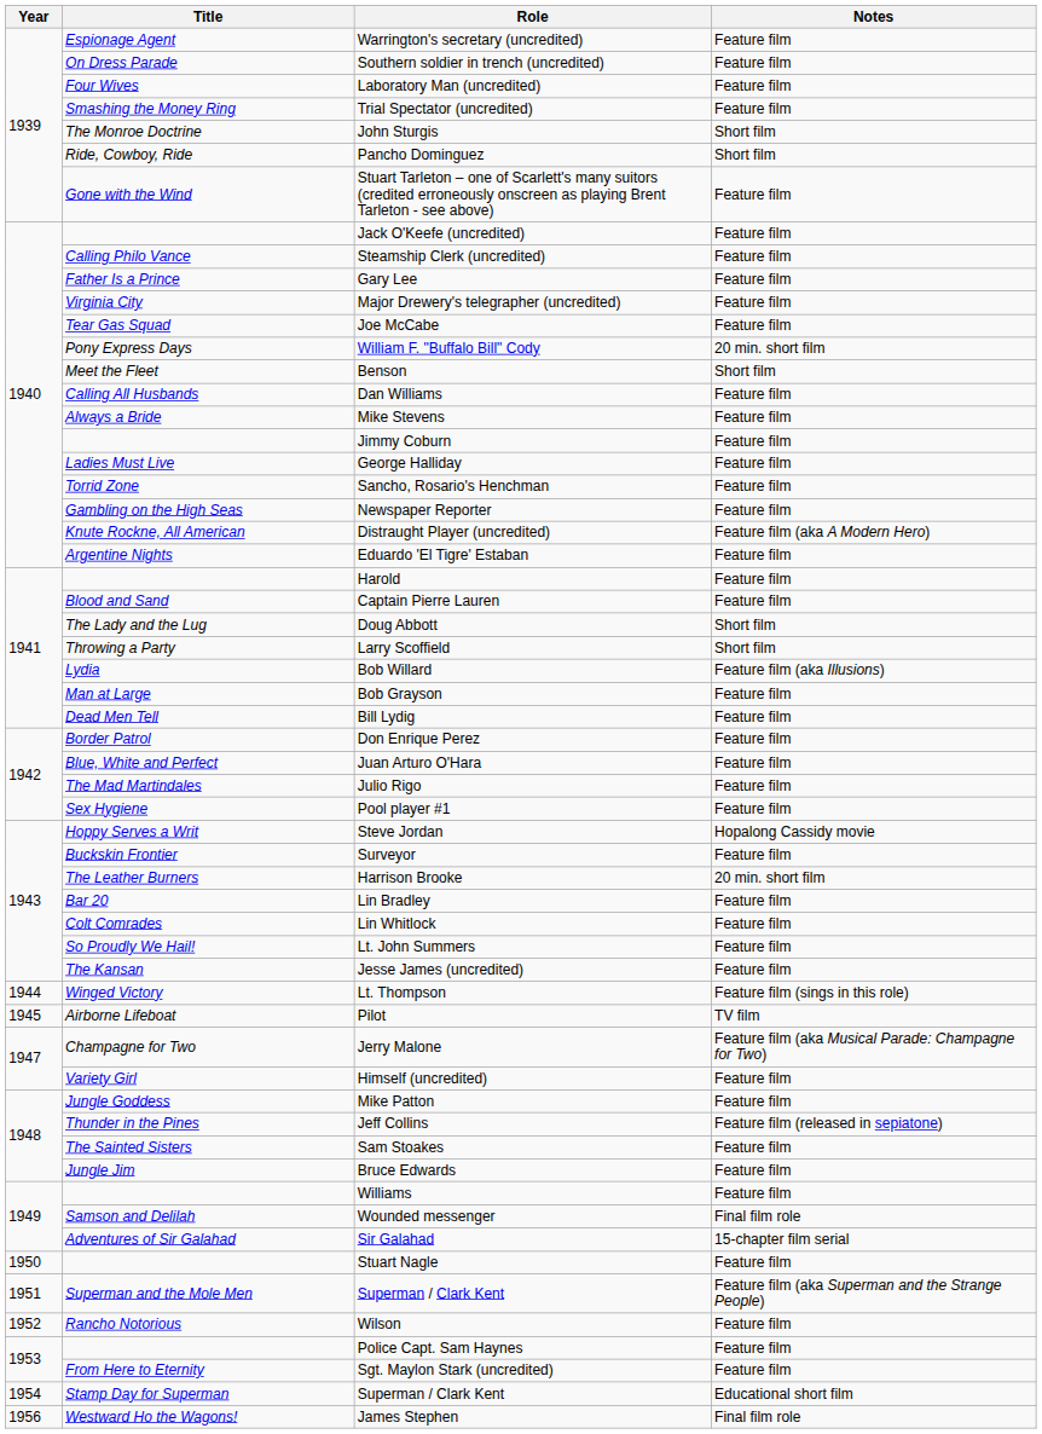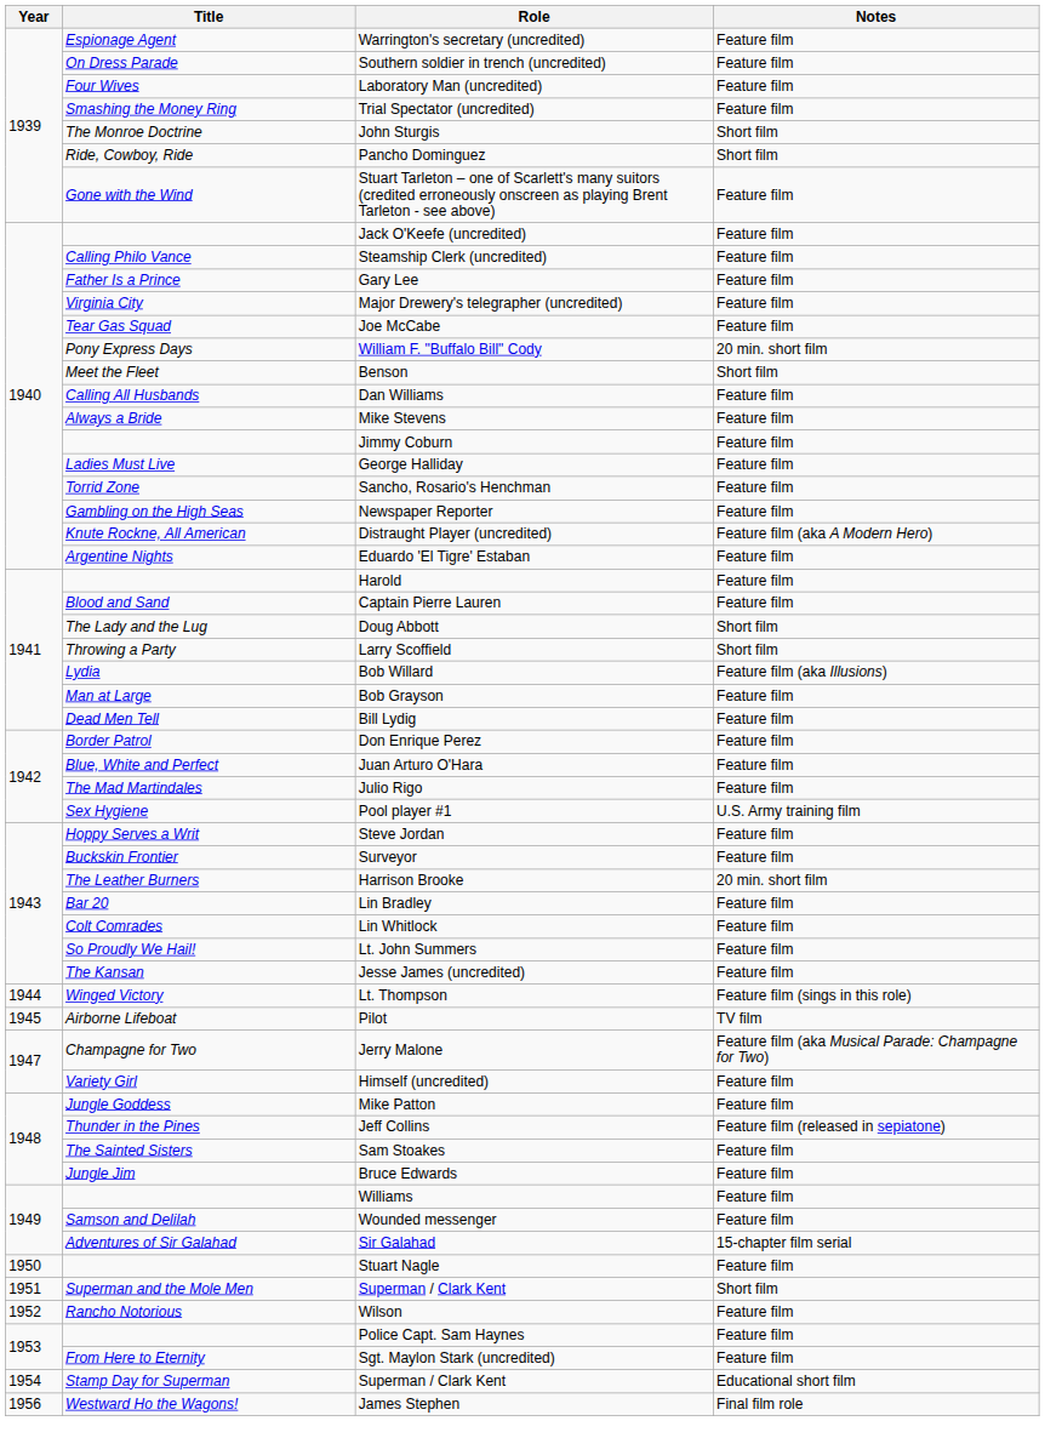Pool player #1 | Notes: Feature film -> U.S. Army training film
Steve Jordan | Notes: Hopalong Cassidy movie -> Feature film
Wounded messenger | Notes: Final film role -> Feature film
Superman and the Mole Men / Superman / Clark Kent | Notes: Feature film (aka Superman and the Strange People) -> Short film
